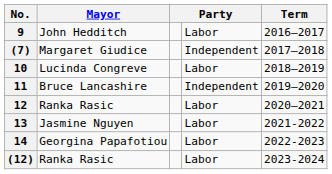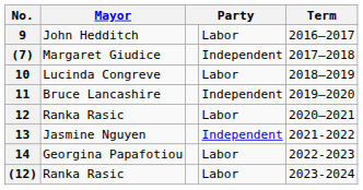13 | column 4: Labor -> Independent
